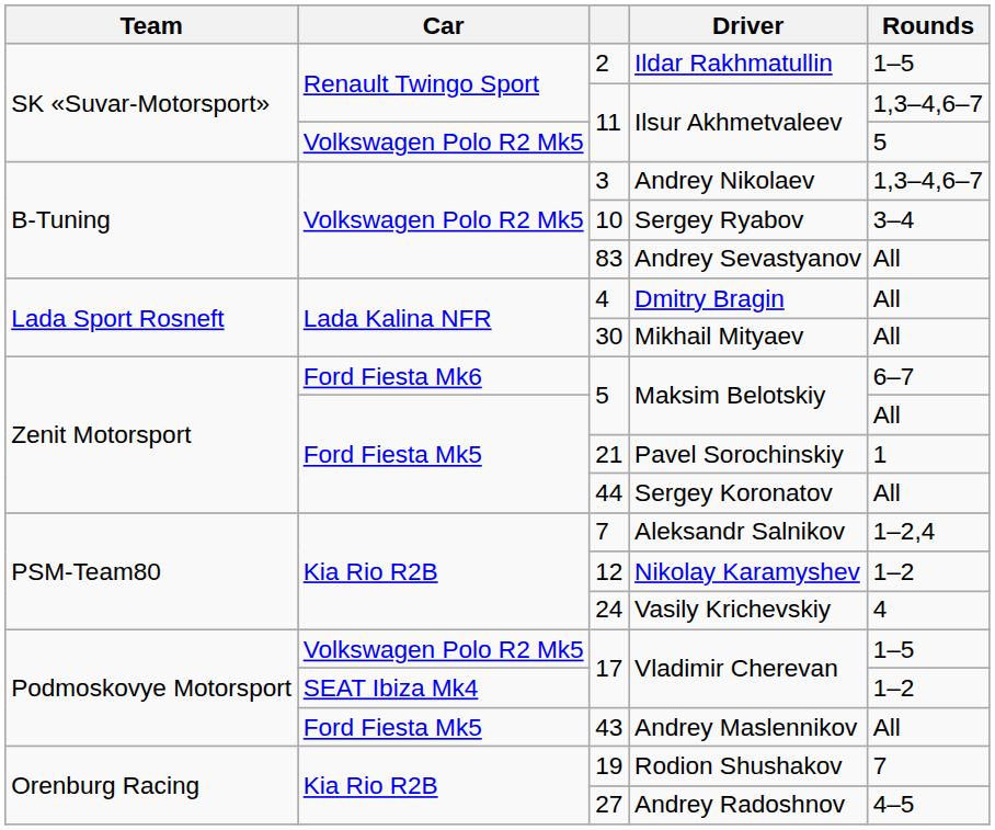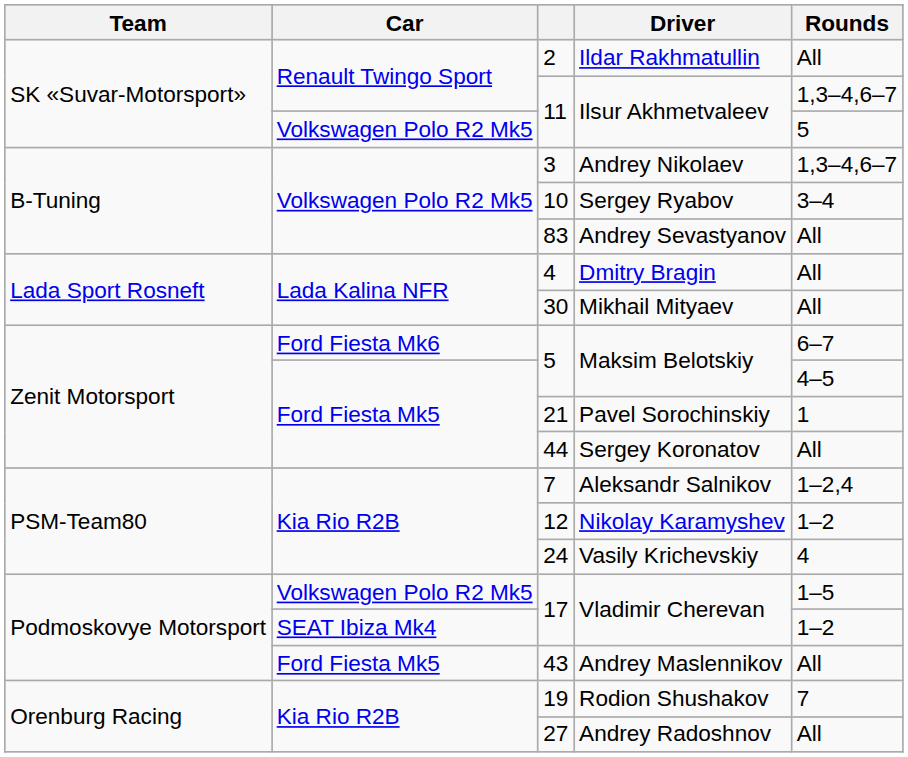2 | Rounds: 1–5 -> All
Ford Fiesta Mk5 / 5 | Rounds: All -> 4–5
27 | Rounds: 4–5 -> All
